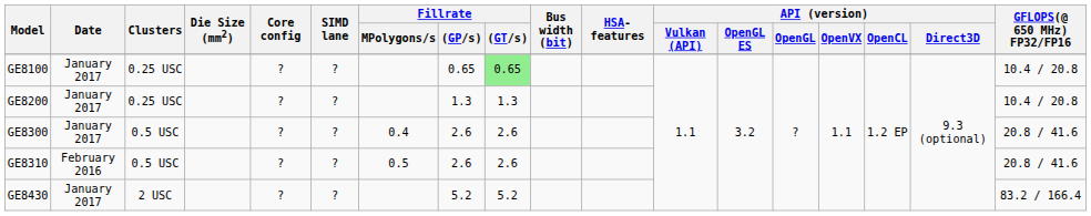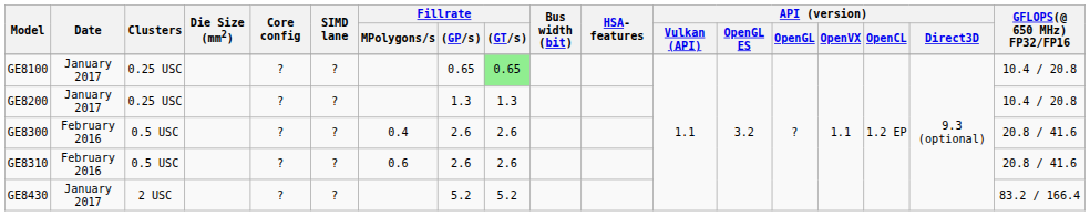GE8300 | Date: January 2017 -> February 2016
GE8310 | Fillrate / MPolygons/s: 0.5 -> 0.6
